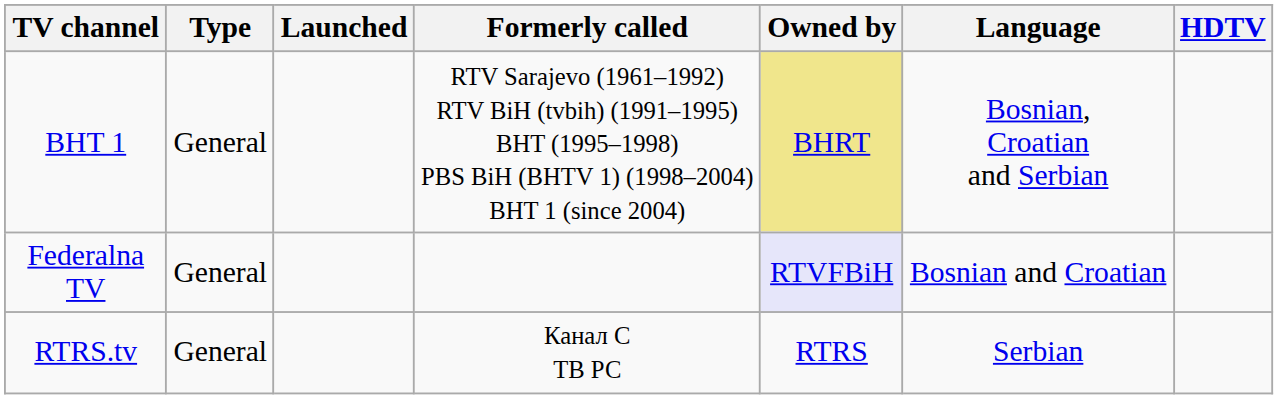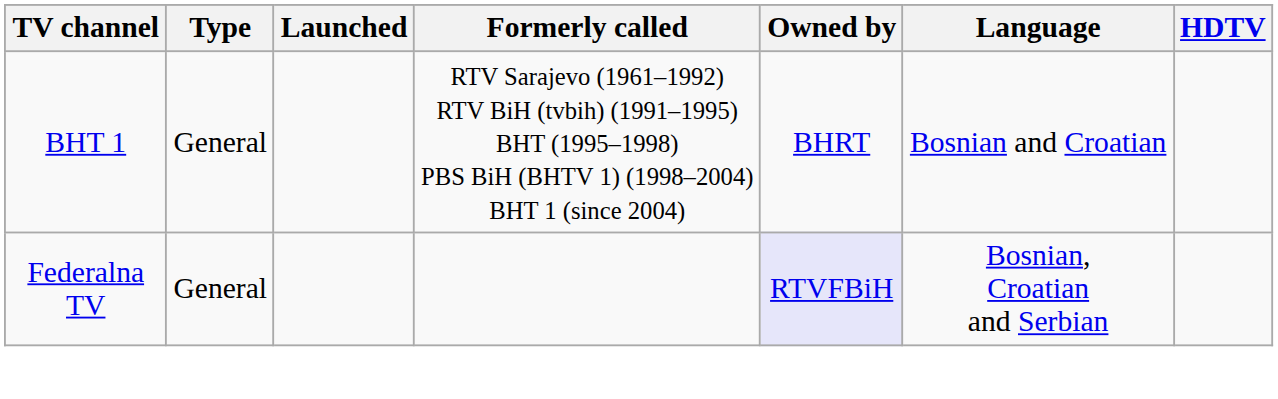BHT 1 | Owned by: khaki background -> no background
BHT 1 | Language: Bosnian, Croatian and Serbian -> Bosnian and Croatian
Federalna TV | Language: Bosnian and Croatian -> Bosnian, Croatian and Serbian
- row: RTRS.tv | General | Канал С ТВ РС | RTRS | Serbian
